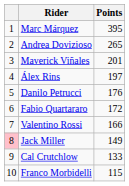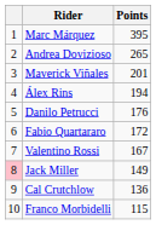Álex Rins | Points: 197 -> 194
Valentino Rossi | Points: 166 -> 167
Cal Crutchlow | Points: 133 -> 136
